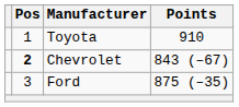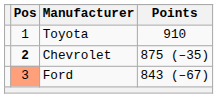Chevrolet | Points: 843 (–67) -> 875 (–35)
Ford | Pos: no background -> lightsalmon background
Ford | Points: 875 (–35) -> 843 (–67)
